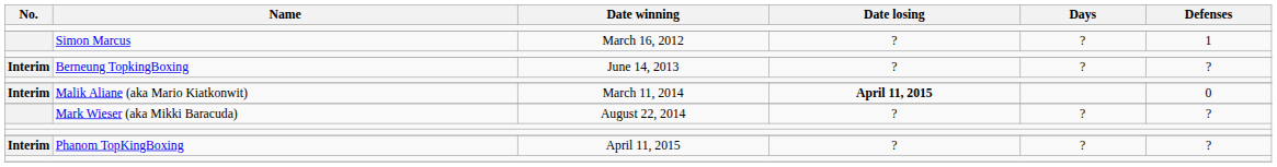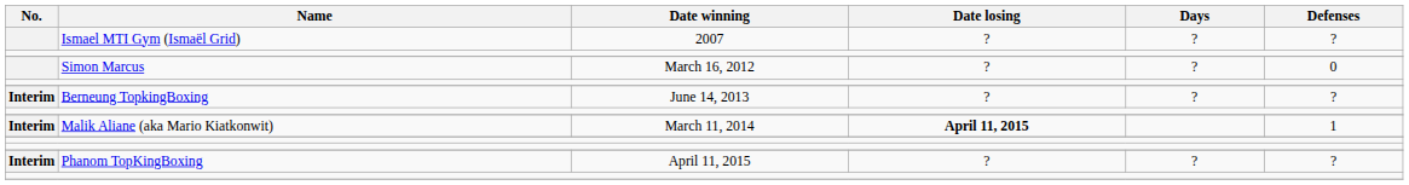+ row: Ismael MTI Gym (Ismaël Grid) | 2007 | ? | ? | ?
Simon Marcus | Defenses: 1 -> 0
Malik Aliane (aka Mario Kiatkonwit) | Defenses: 0 -> 1
- row: Mark Wieser (aka Mikki Baracuda) | August 22, 2014 | ? | ? | ?
